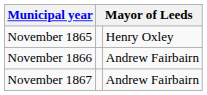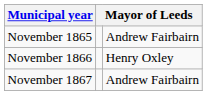November 1865 | column 3: Henry Oxley -> Andrew Fairbairn
November 1866 | column 3: Andrew Fairbairn -> Henry Oxley
